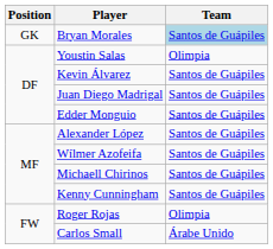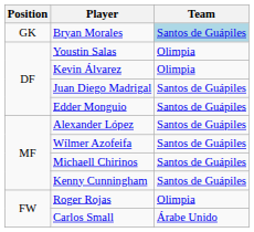Kevin Álvarez | Team: Santos de Guápiles -> Olimpia
